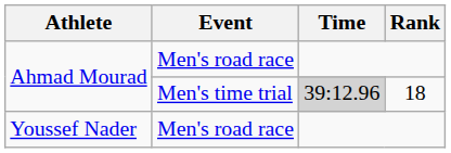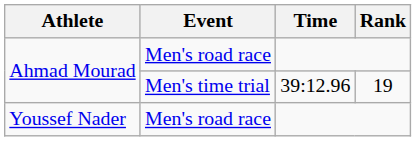Ahmad Mourad / Men's time trial | Time: lightgrey background -> no background
Ahmad Mourad / Men's time trial | Rank: 18 -> 19
